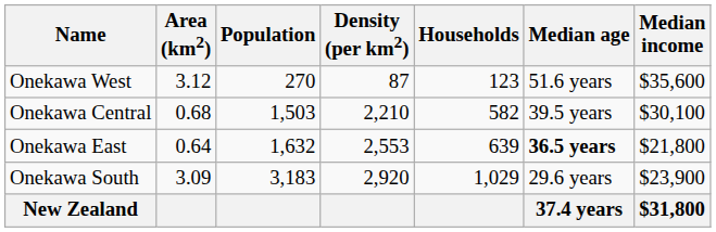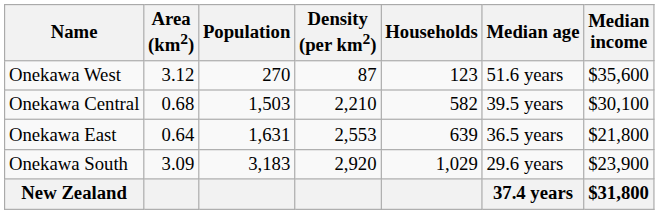Onekawa East | Population: 1,632 -> 1,631
Onekawa East | Median age: bold -> normal
